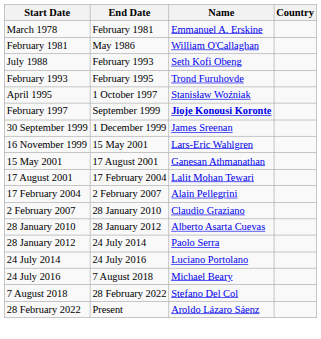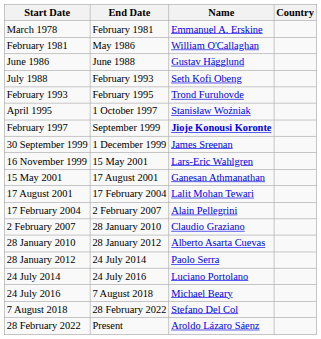+ row: June 1986 | June 1988 | Gustav Hägglund
